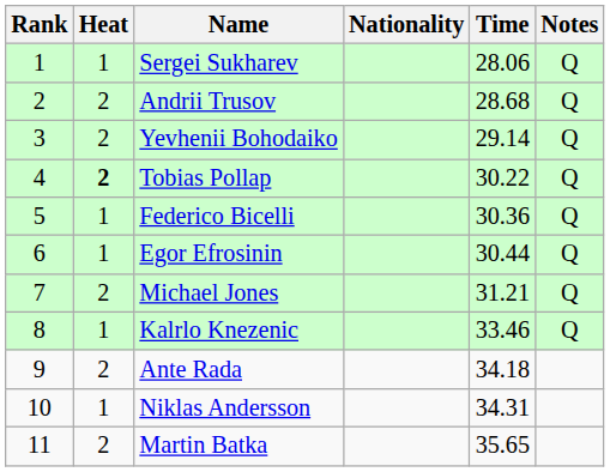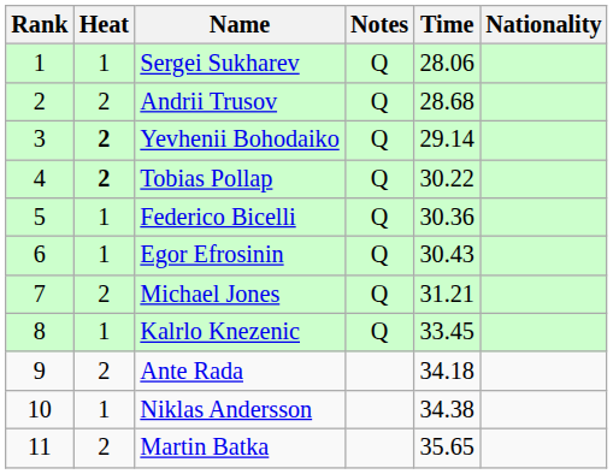columns swapped: Nationality <-> Notes
Yevhenii Bohodaiko | Heat: normal -> bold
Egor Efrosinin | Time: 30.44 -> 30.43
Kalrlo Knezenic | Time: 33.46 -> 33.45
Niklas Andersson | Time: 34.31 -> 34.38
